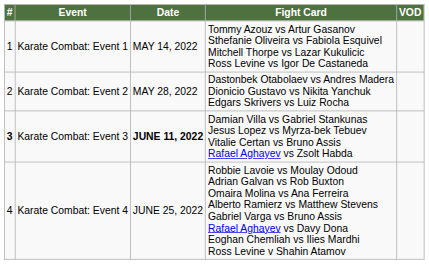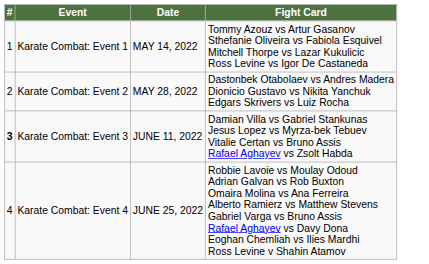- column: VOD
Karate Combat: Event 3 | Date: bold -> normal
